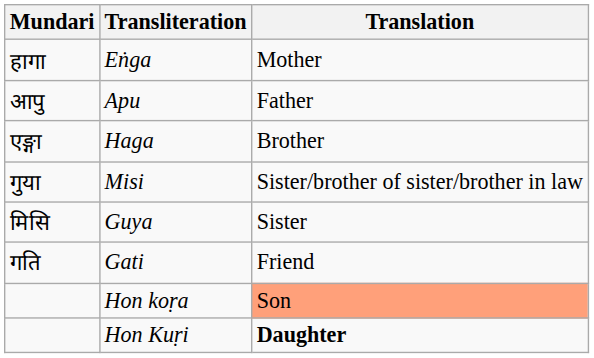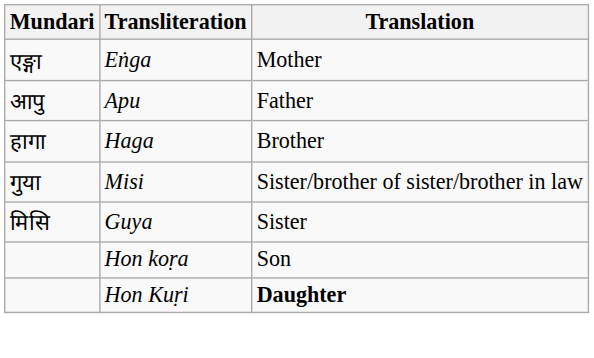Eṅga | Mundari: हागा -> एङ्गा
Haga | Mundari: एङ्गा -> हागा
- row: गति | Gati | Friend
Hon koṛa | Translation: lightsalmon background -> no background
